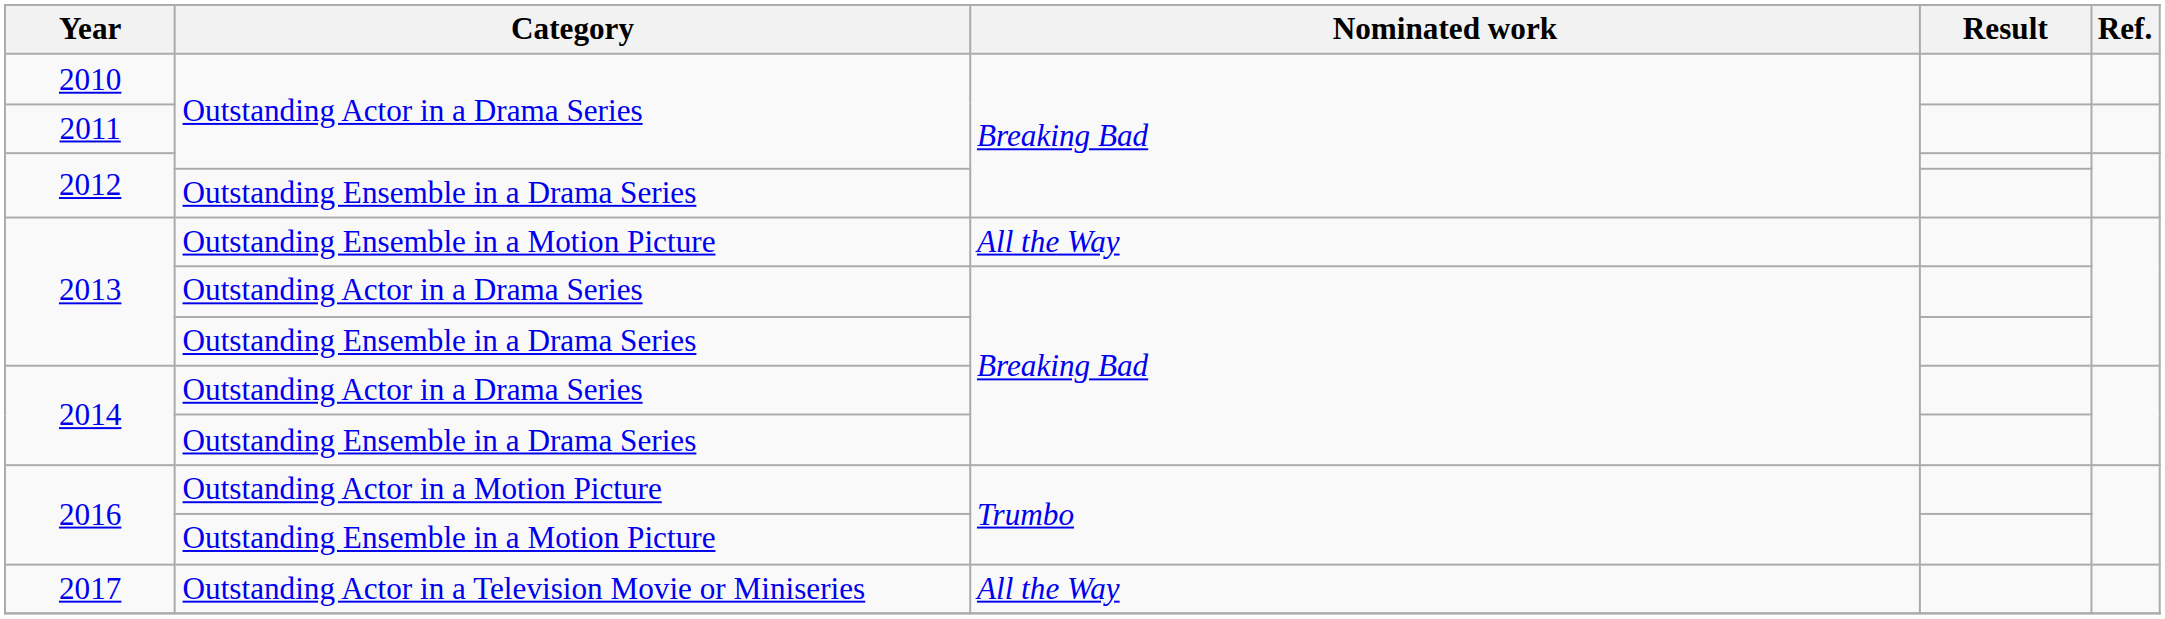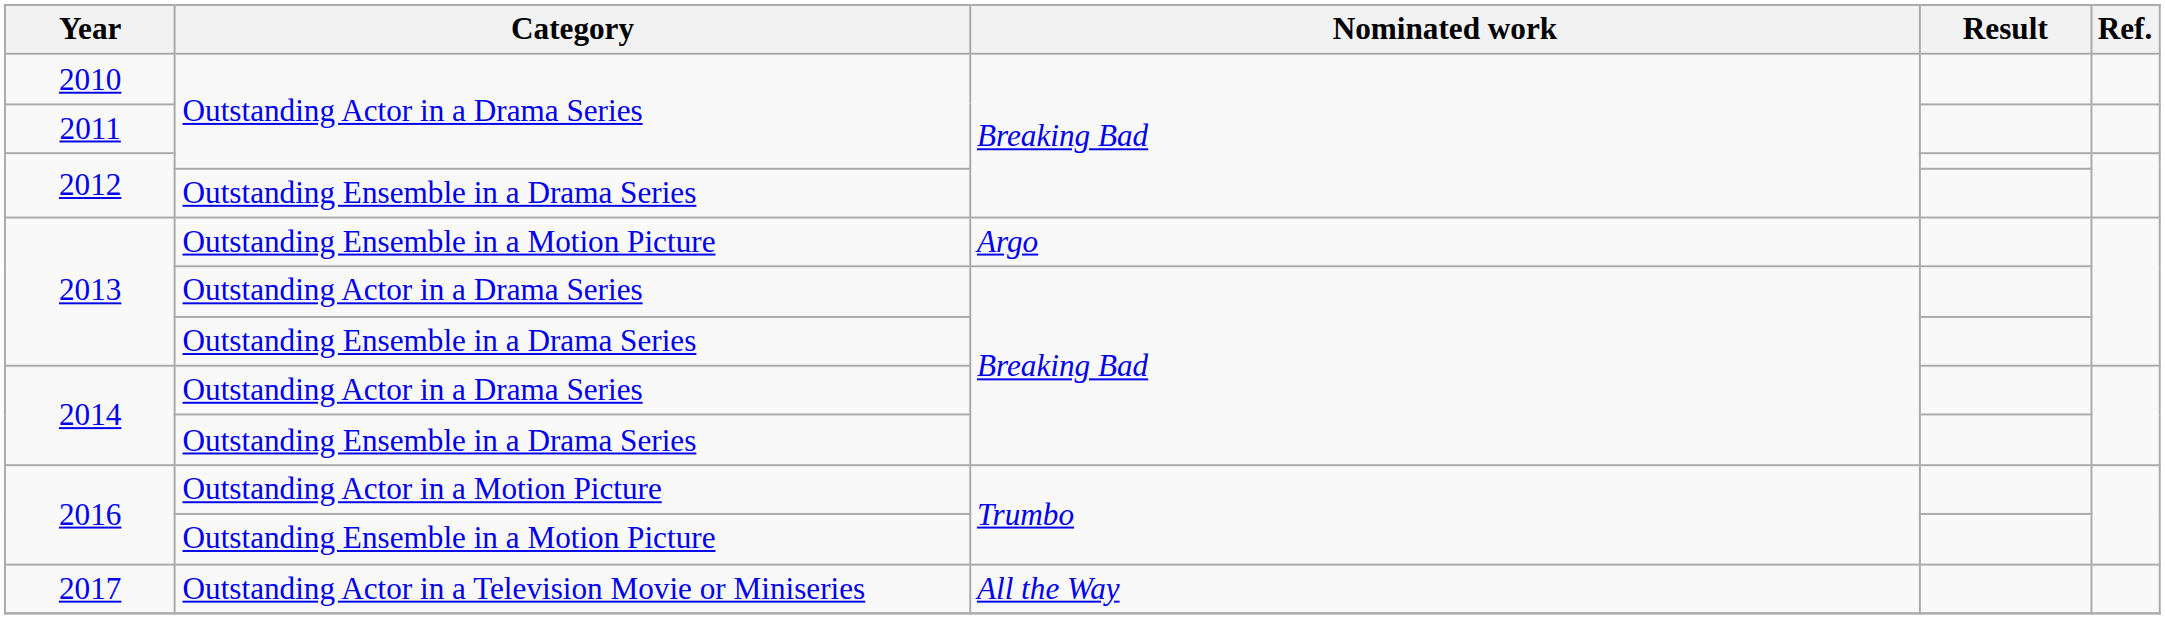2013 / Outstanding Ensemble in a Motion Picture | Nominated work: All the Way -> Argo
